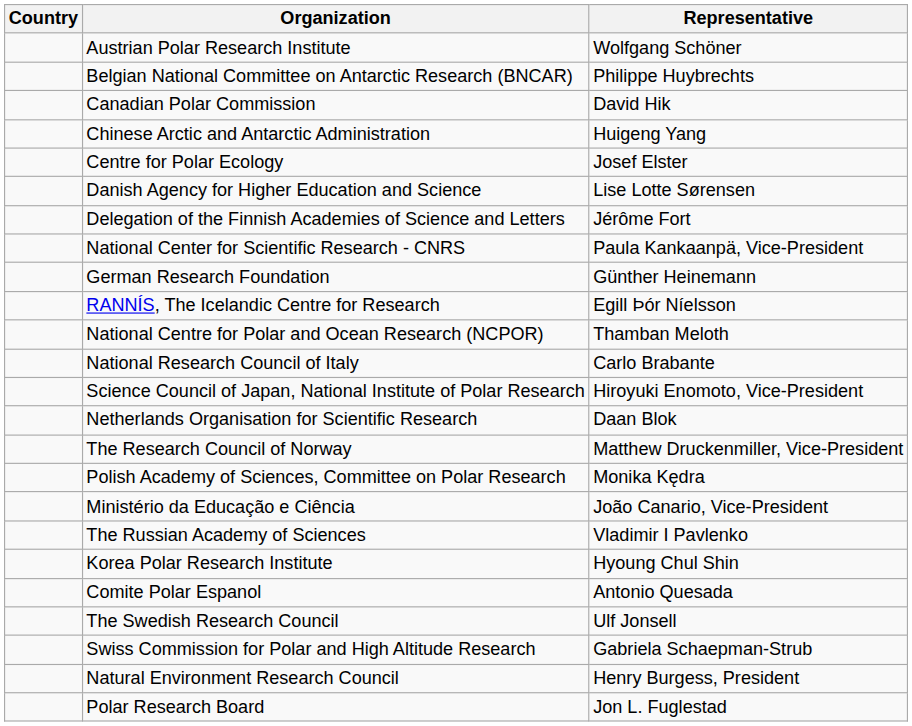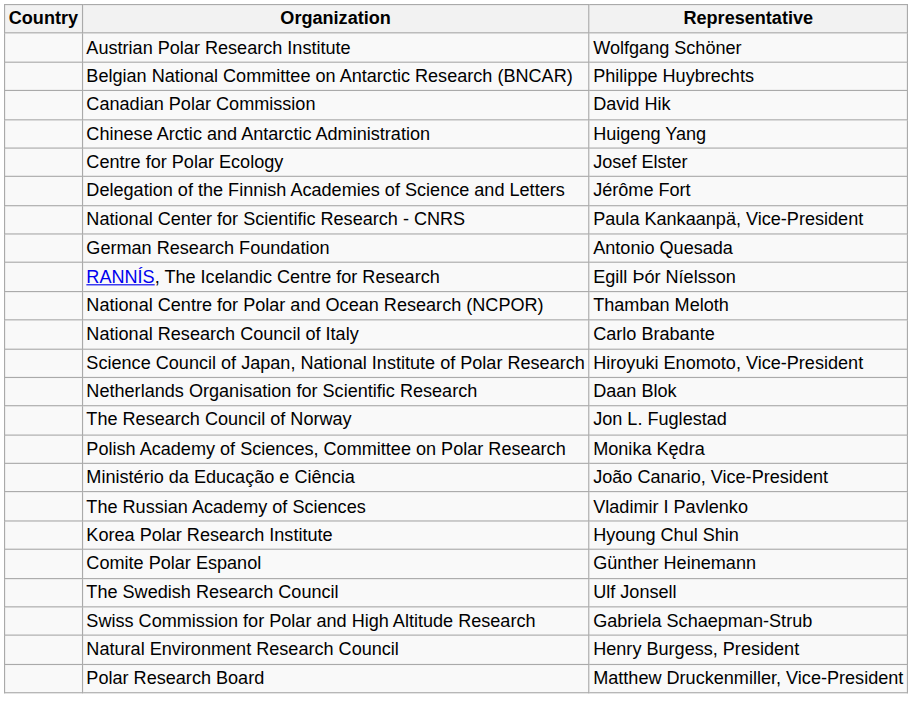- row: Danish Agency for Higher Education and Science | Lise Lotte Sørensen
German Research Foundation | Representative: Günther Heinemann -> Antonio Quesada
The Research Council of Norway | Representative: Matthew Druckenmiller, Vice-President -> Jon L. Fuglestad
Comite Polar Espanol | Representative: Antonio Quesada -> Günther Heinemann
Polar Research Board | Representative: Jon L. Fuglestad -> Matthew Druckenmiller, Vice-President
